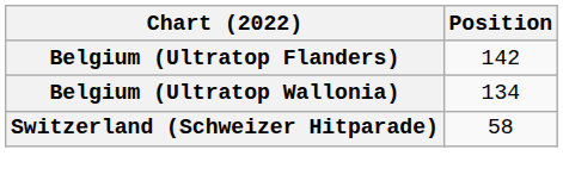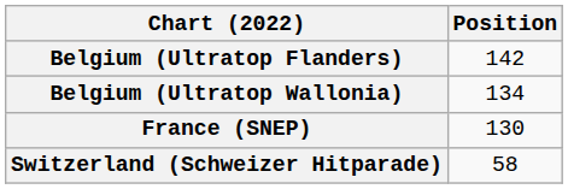+ row: France (SNEP) | 130
